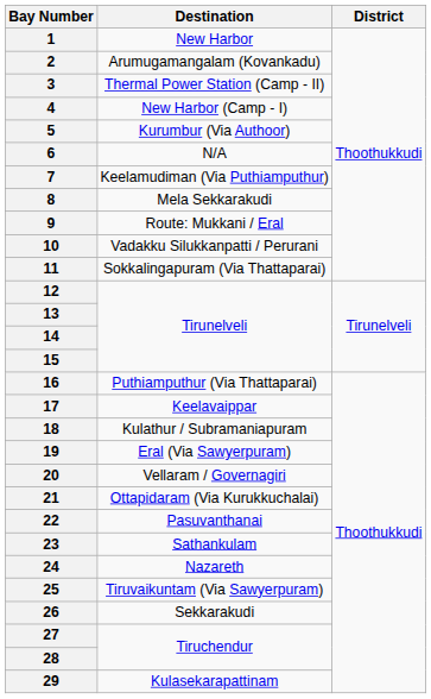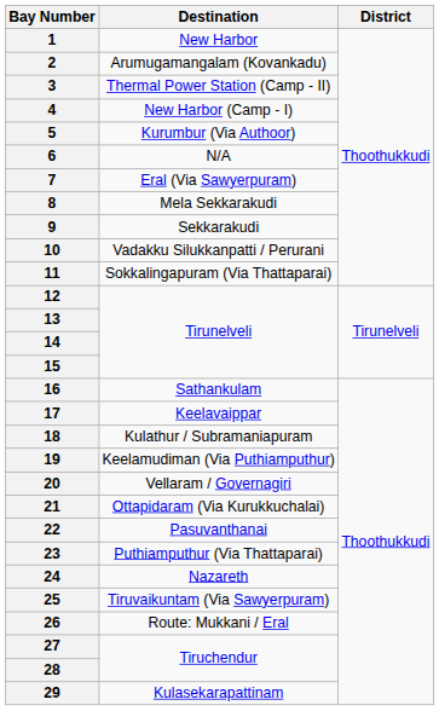7 | Destination: Keelamudiman (Via Puthiamputhur) -> Eral (Via Sawyerpuram)
9 | Destination: Route: Mukkani / Eral -> Sekkarakudi
16 | Destination: Puthiamputhur (Via Thattaparai) -> Sathankulam
19 | Destination: Eral (Via Sawyerpuram) -> Keelamudiman (Via Puthiamputhur)
23 | Destination: Sathankulam -> Puthiamputhur (Via Thattaparai)
26 | Destination: Sekkarakudi -> Route: Mukkani / Eral
